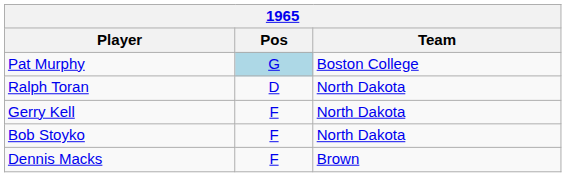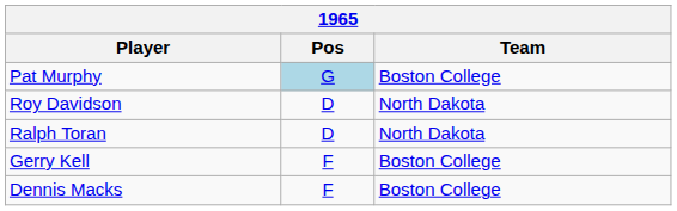+ row: Roy Davidson | D | North Dakota
Gerry Kell | Team: North Dakota -> Boston College
- row: Bob Stoyko | F | North Dakota
Dennis Macks | Team: Brown -> Boston College
